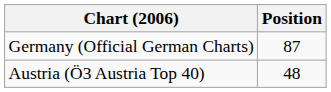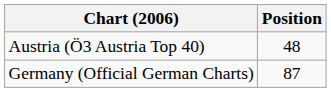rows swapped: Austria (Ö3 Austria Top 40) <-> Germany (Official German Charts)
